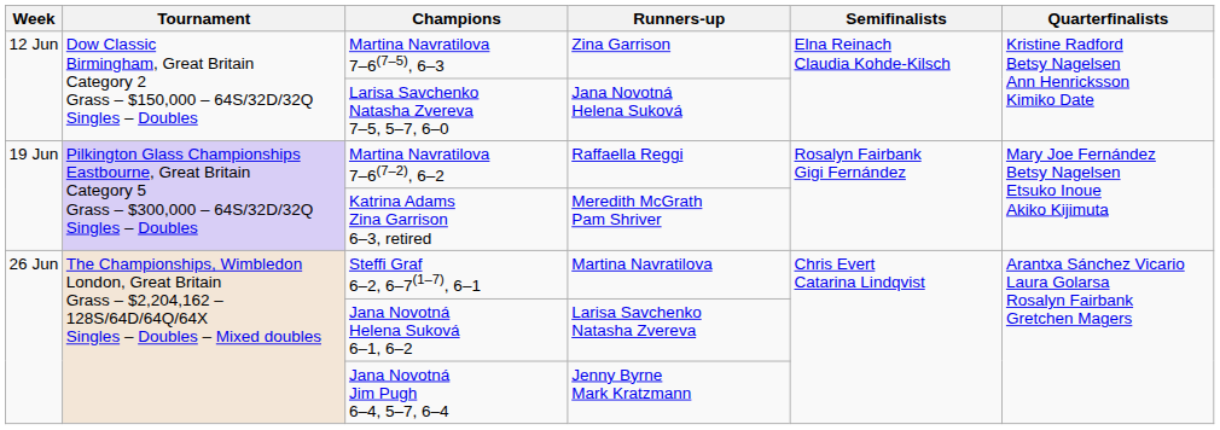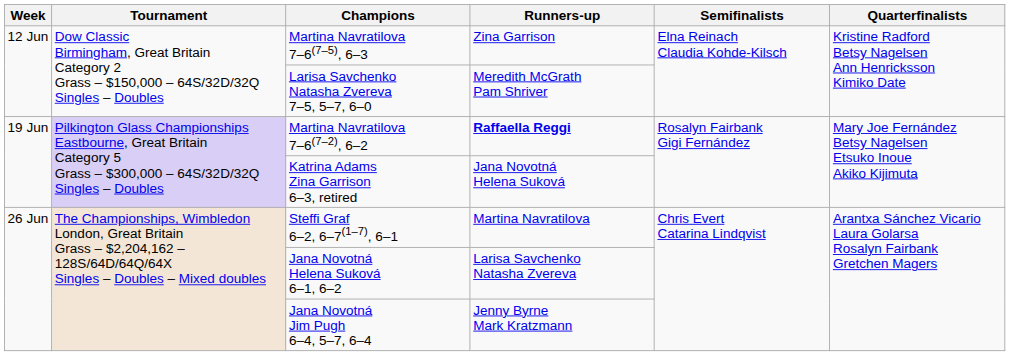Larisa Savchenko Natasha Zvereva 7–5, 5–7, 6–0 | Runners-up: Jana Novotná Helena Suková -> Meredith McGrath Pam Shriver
Martina Navratilova 7–6(7–2), 6–2 | Runners-up: normal -> bold
Katrina Adams Zina Garrison 6–3, retired | Runners-up: Meredith McGrath Pam Shriver -> Jana Novotná Helena Suková
